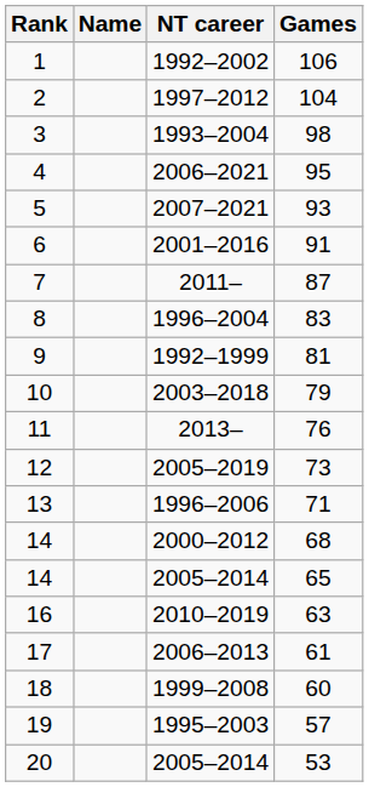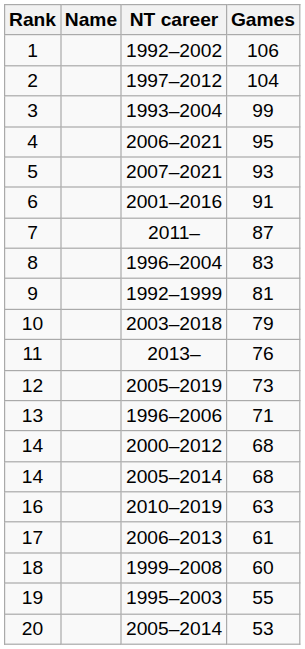3 | Games: 98 -> 99
14 / 2005–2014 | Games: 65 -> 68
19 | Games: 57 -> 55
